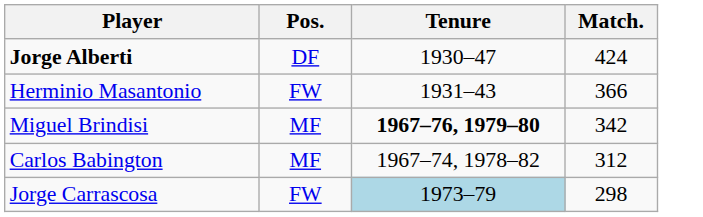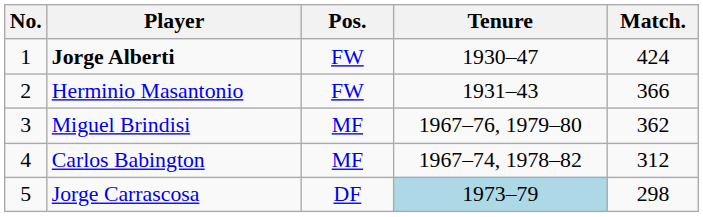+ column: No. | 1 | 2 | 3 | 4 | 5
Jorge Alberti | Pos.: DF -> FW
Miguel Brindisi | Tenure: bold -> normal
Miguel Brindisi | Match.: 342 -> 362
Jorge Carrascosa | Pos.: FW -> DF
